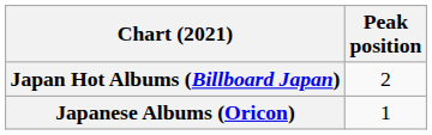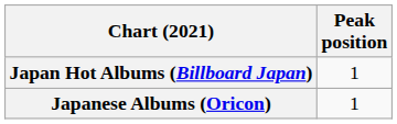Japan Hot Albums (Billboard Japan) | Peak position: 2 -> 1
